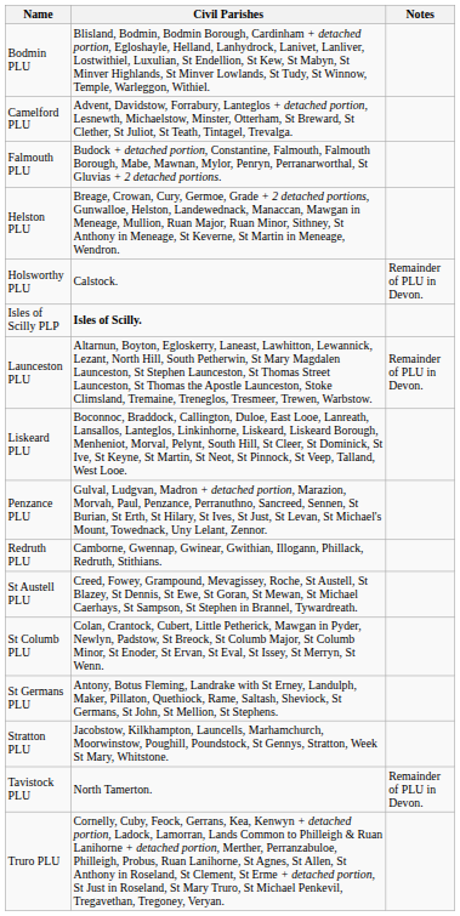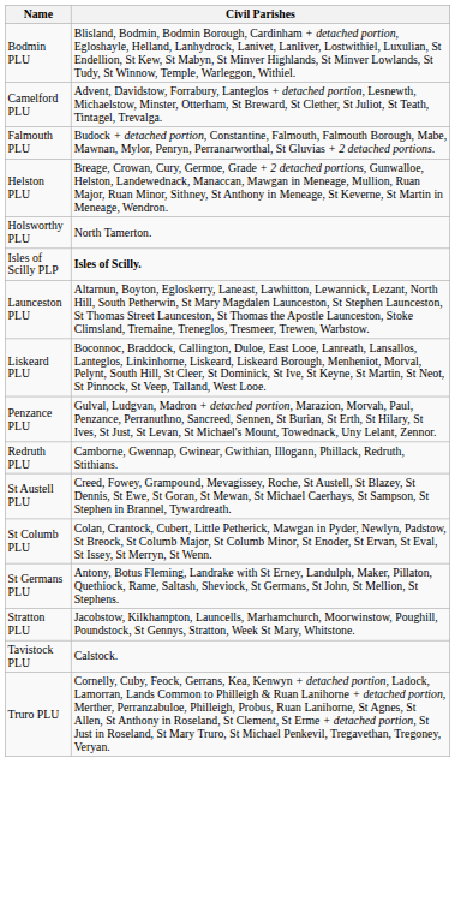- column: Notes | Remainder of PLU in Devon. | Remainder of PLU in Devon. | Remainder of PLU in Devon.
Holsworthy PLU | Civil Parishes: Calstock. -> North Tamerton.
Tavistock PLU | Civil Parishes: North Tamerton. -> Calstock.
